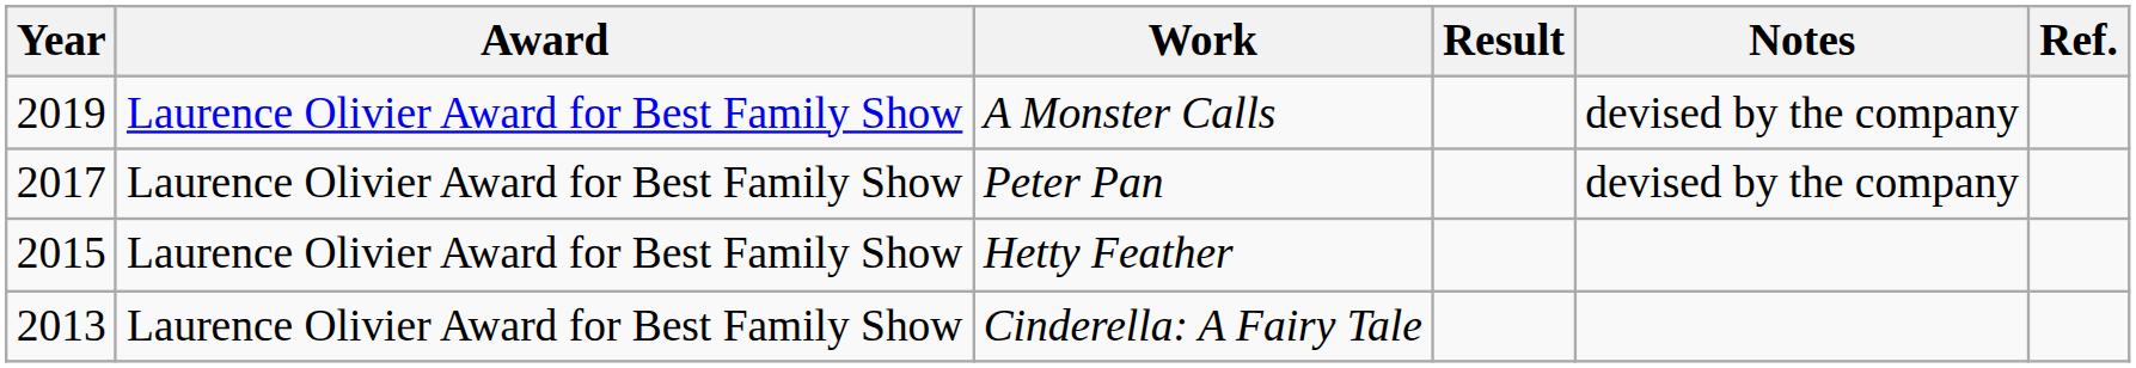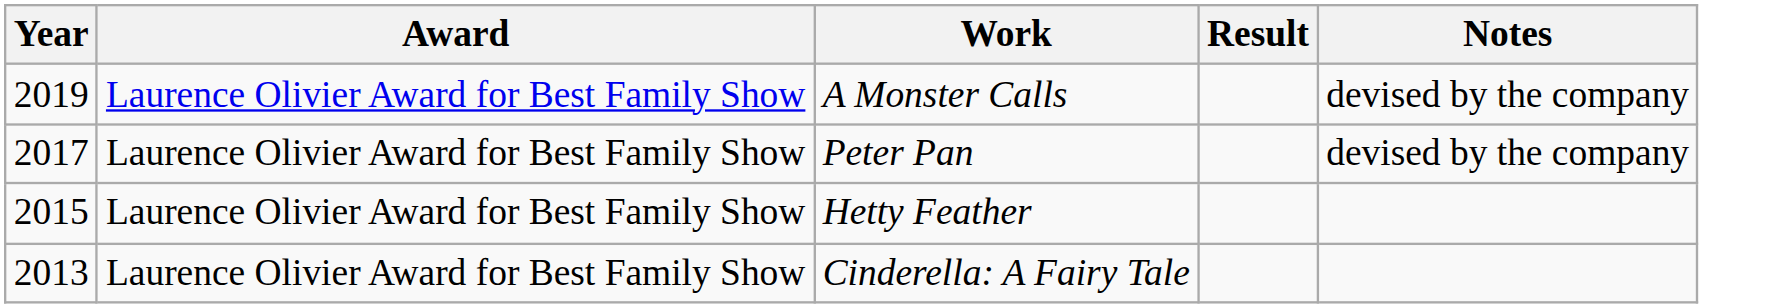- column: Ref.
